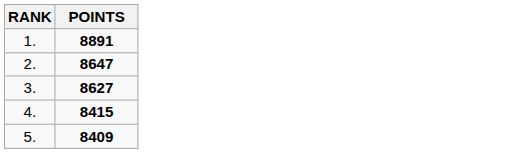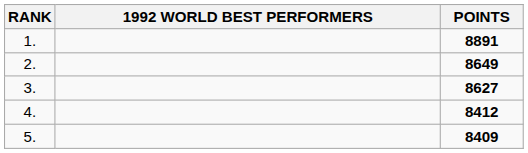+ column: 1992 WORLD BEST PERFORMERS
2. | POINTS: 8647 -> 8649
4. | POINTS: 8415 -> 8412
